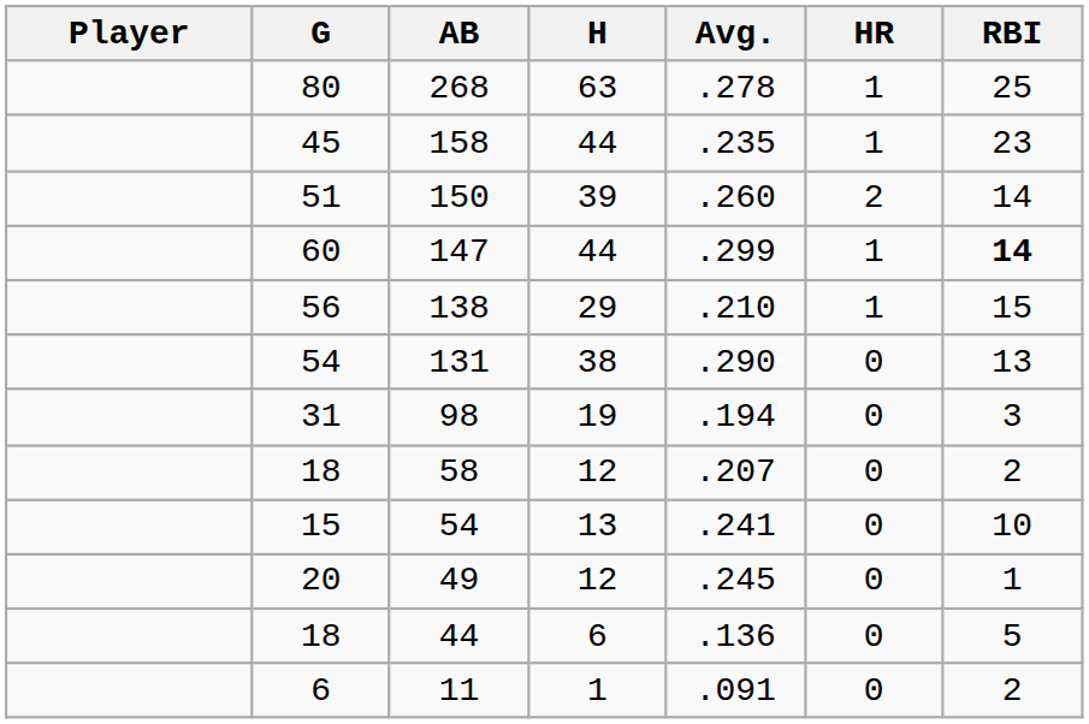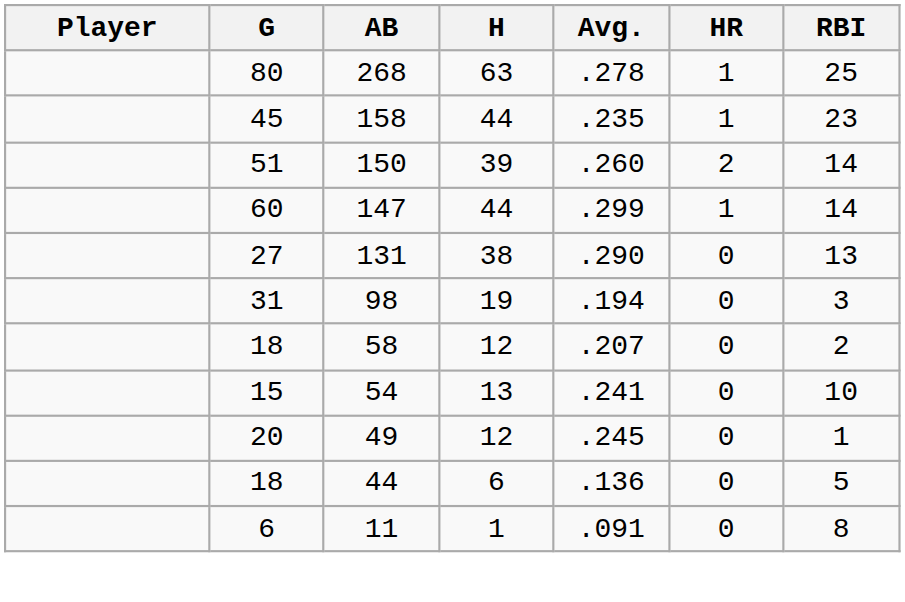147 | RBI: bold -> normal
- row: 56 | 138 | 29 | .210 | 1 | 15
131 | G: 54 -> 27
11 | RBI: 2 -> 8
